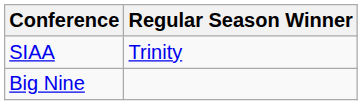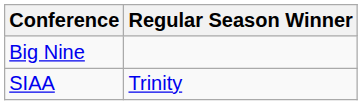rows swapped: Big Nine <-> SIAA
